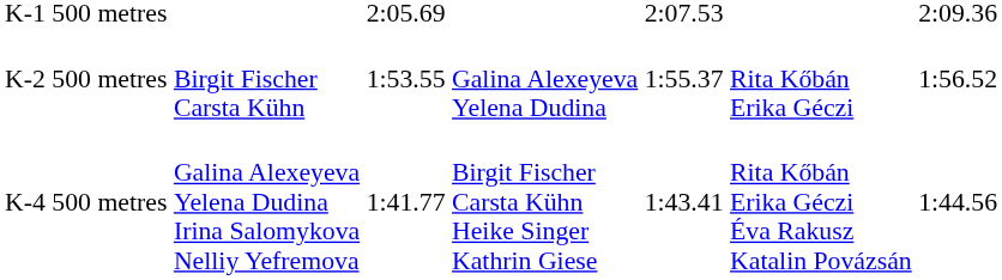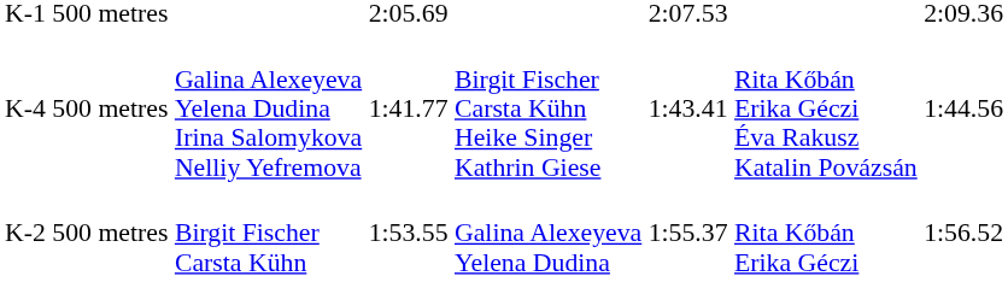rows swapped: K-2 500 metres <-> K-4 500 metres
